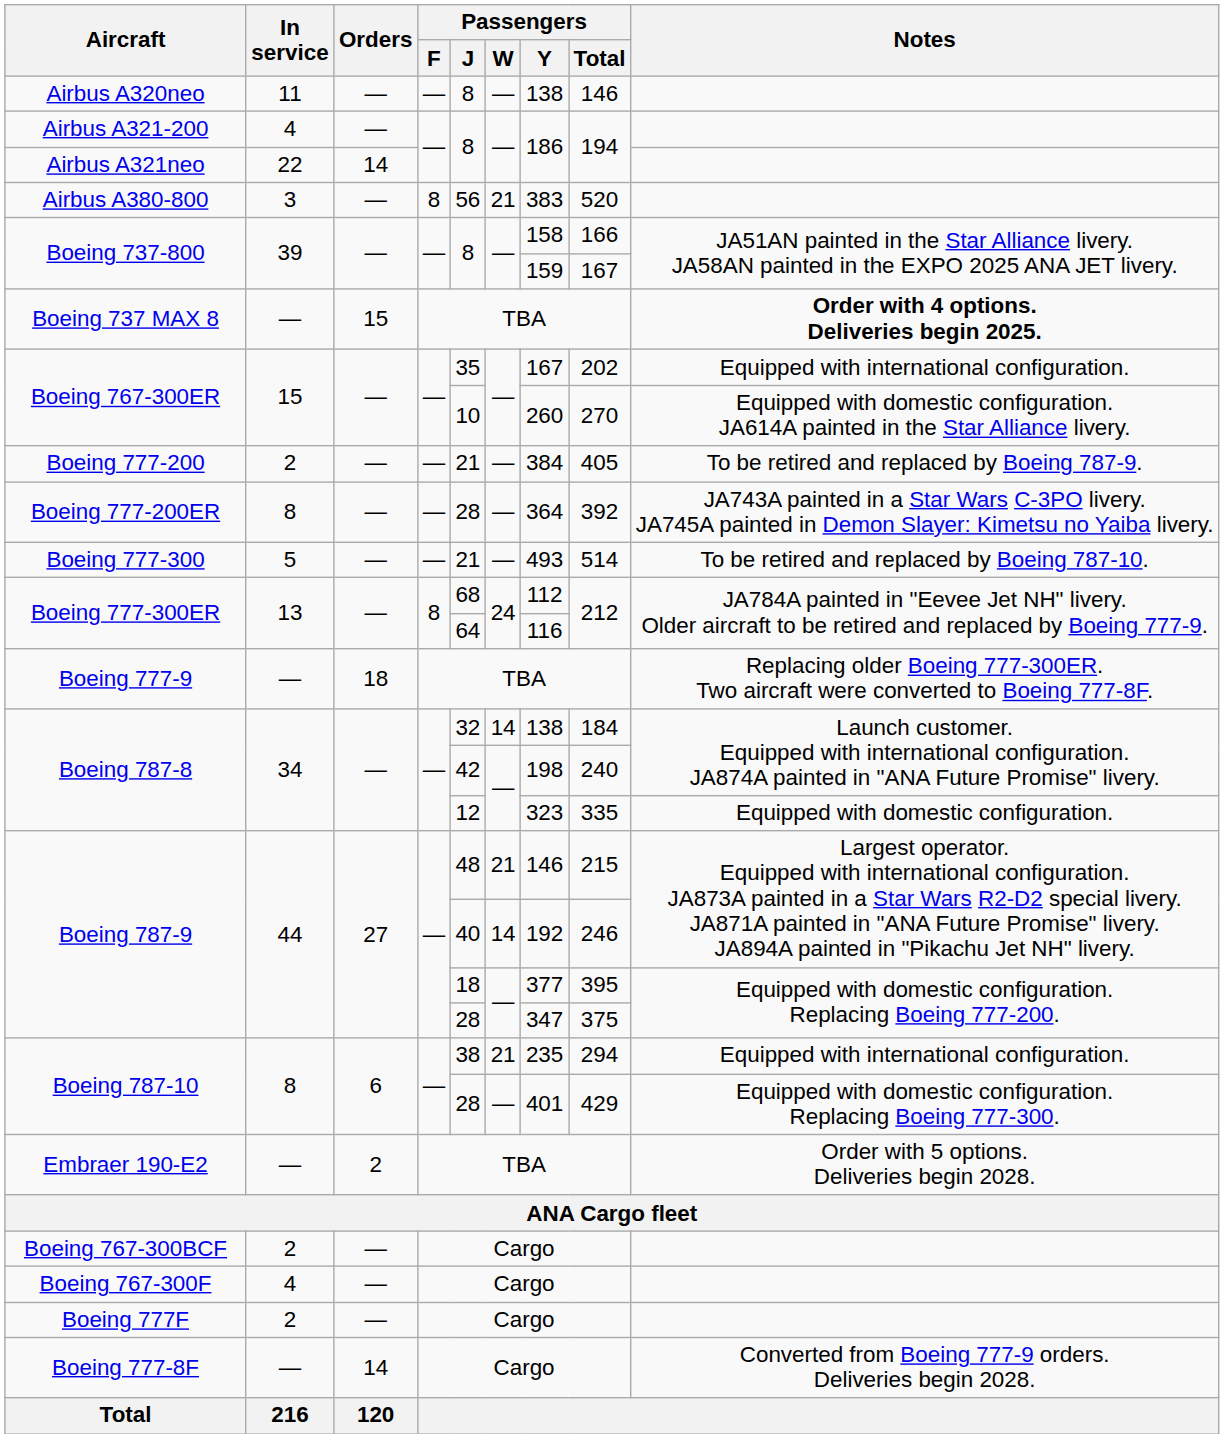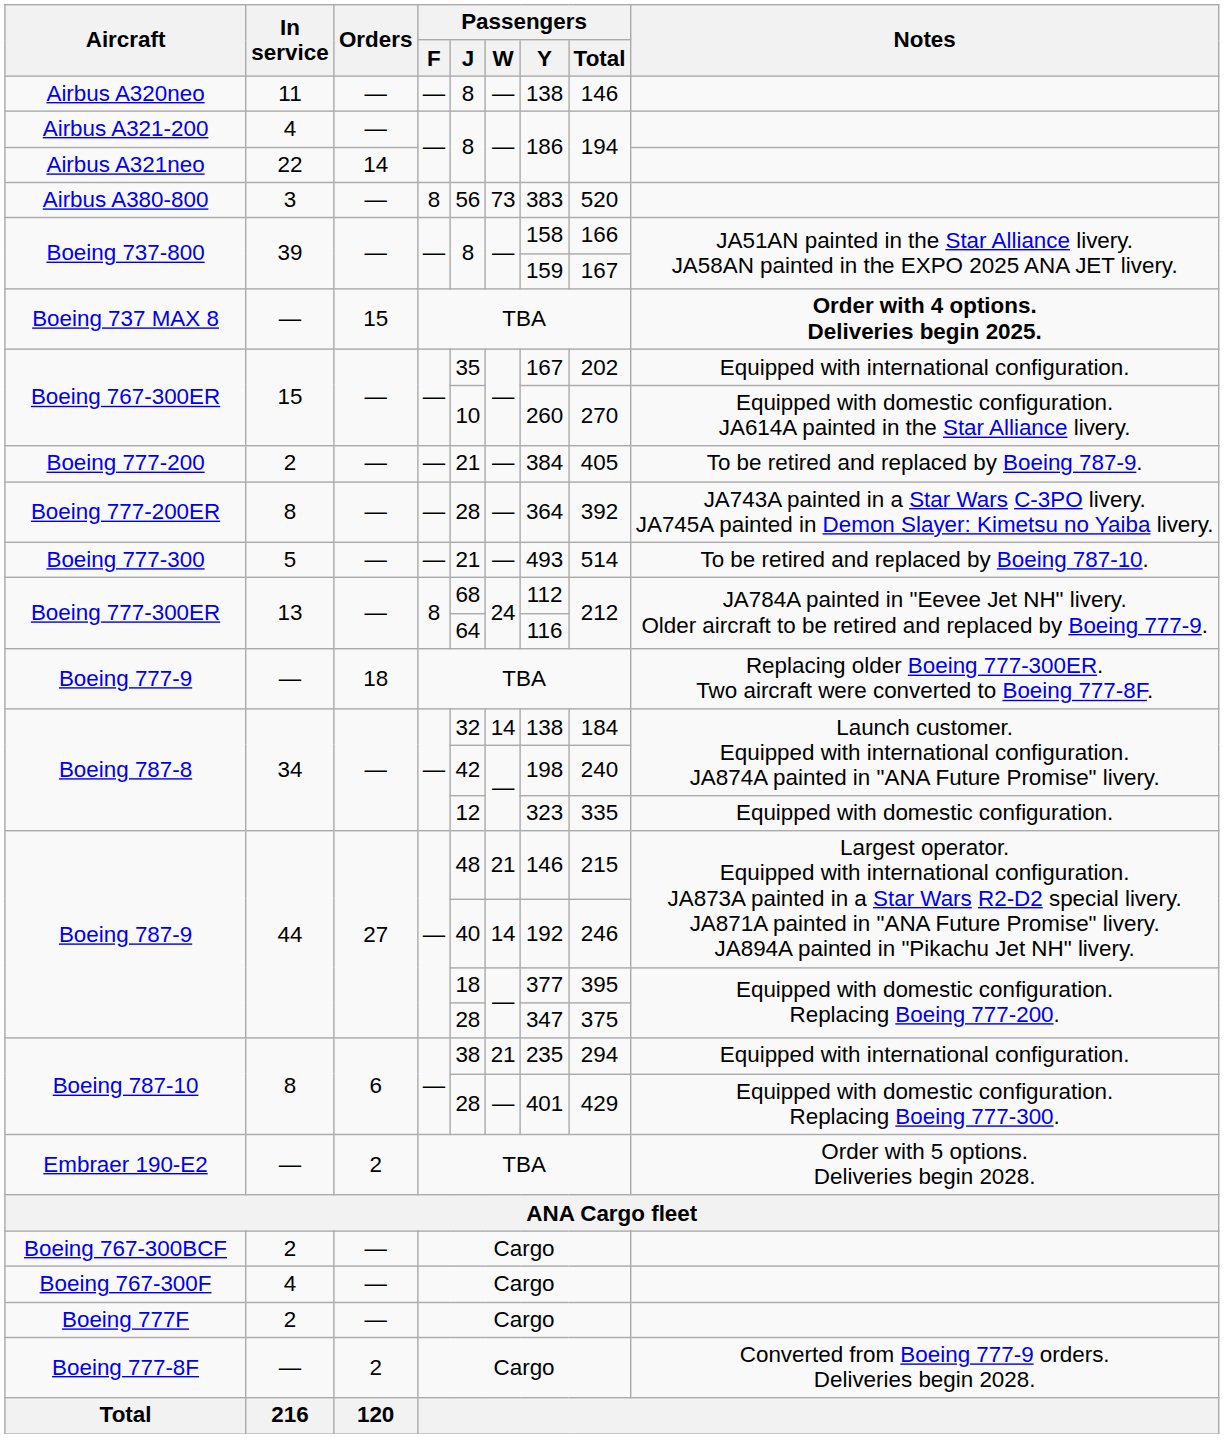Airbus A380-800 | Passengers / W: 21 -> 73
Boeing 777-8F | Orders: 14 -> 2
